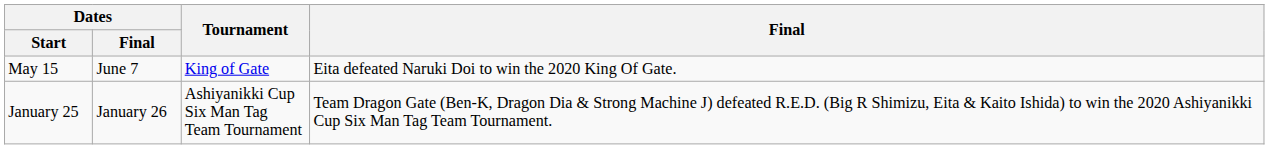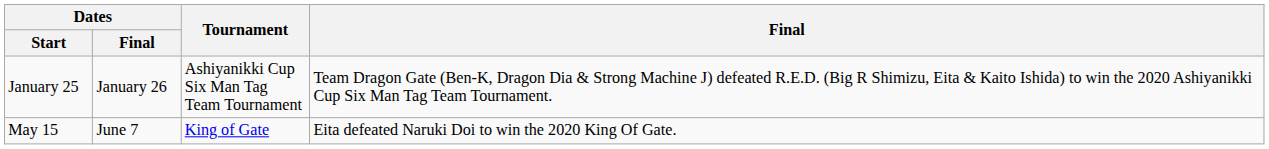rows swapped: January 25 <-> May 15
